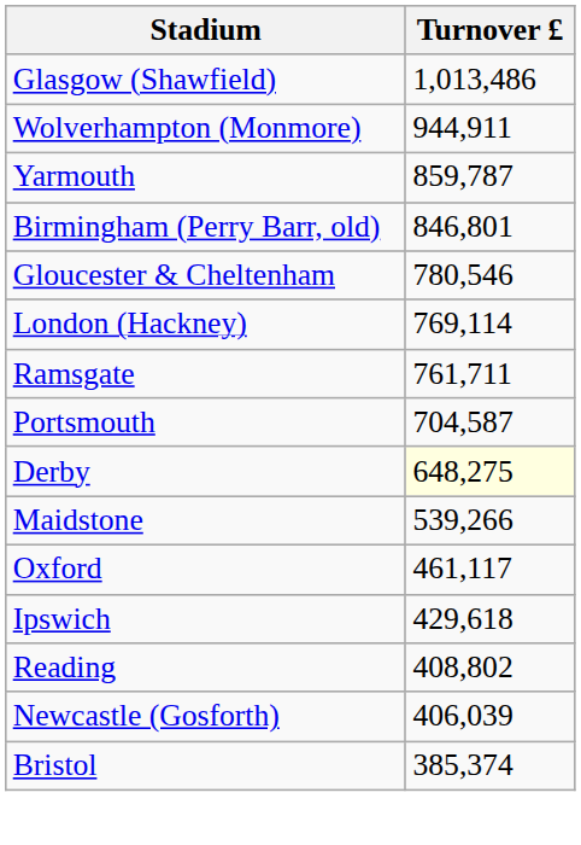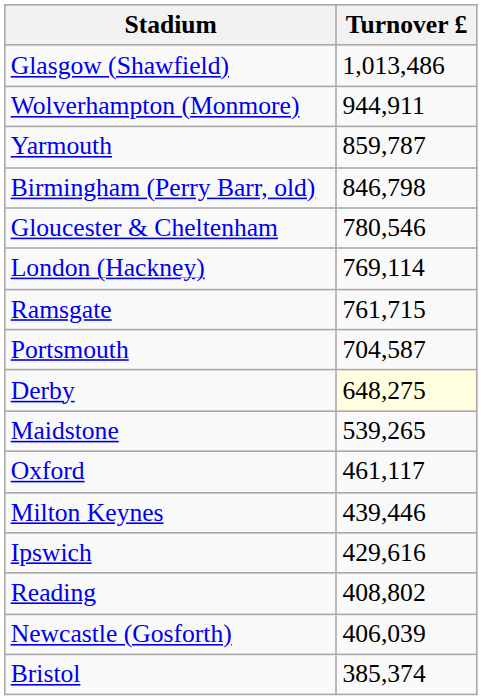Birmingham (Perry Barr, old) | Turnover £: 846,801 -> 846,798
Ramsgate | Turnover £: 761,711 -> 761,715
Maidstone | Turnover £: 539,266 -> 539,265
+ row: Milton Keynes | 439,446
Ipswich | Turnover £: 429,618 -> 429,616
